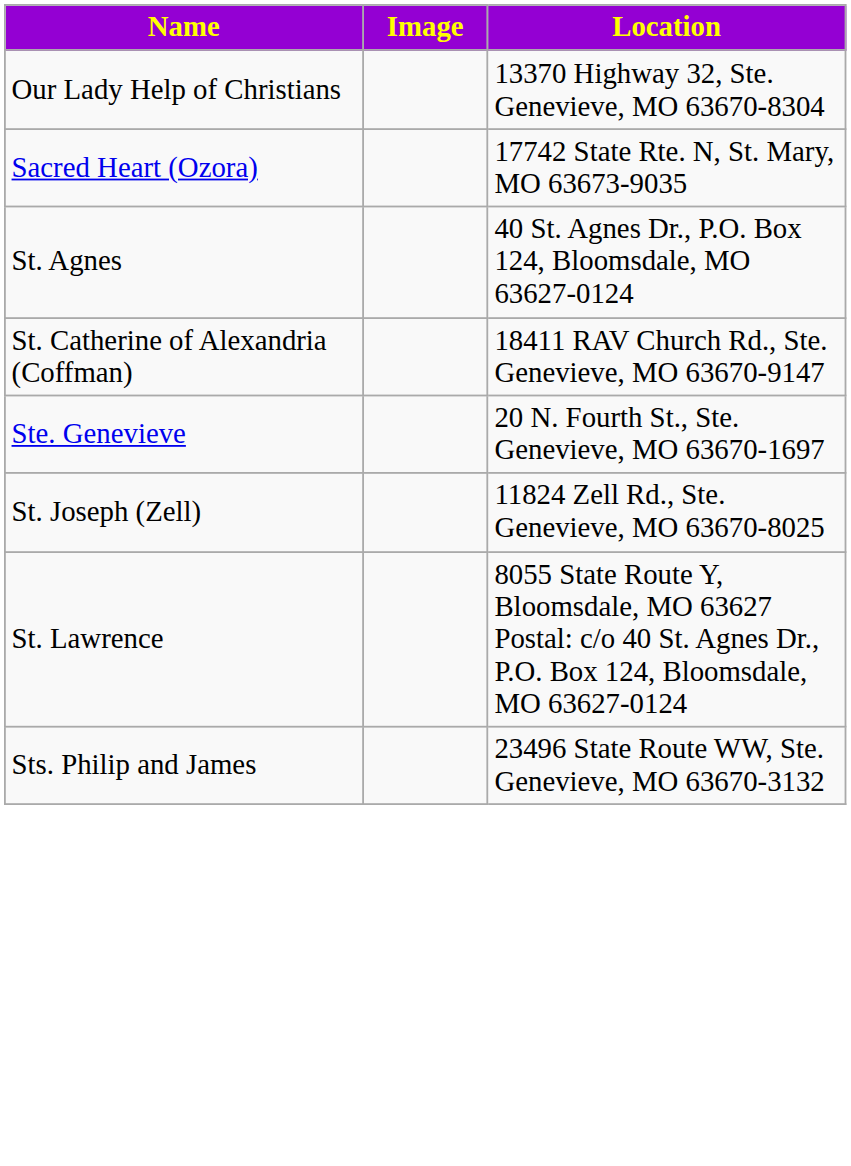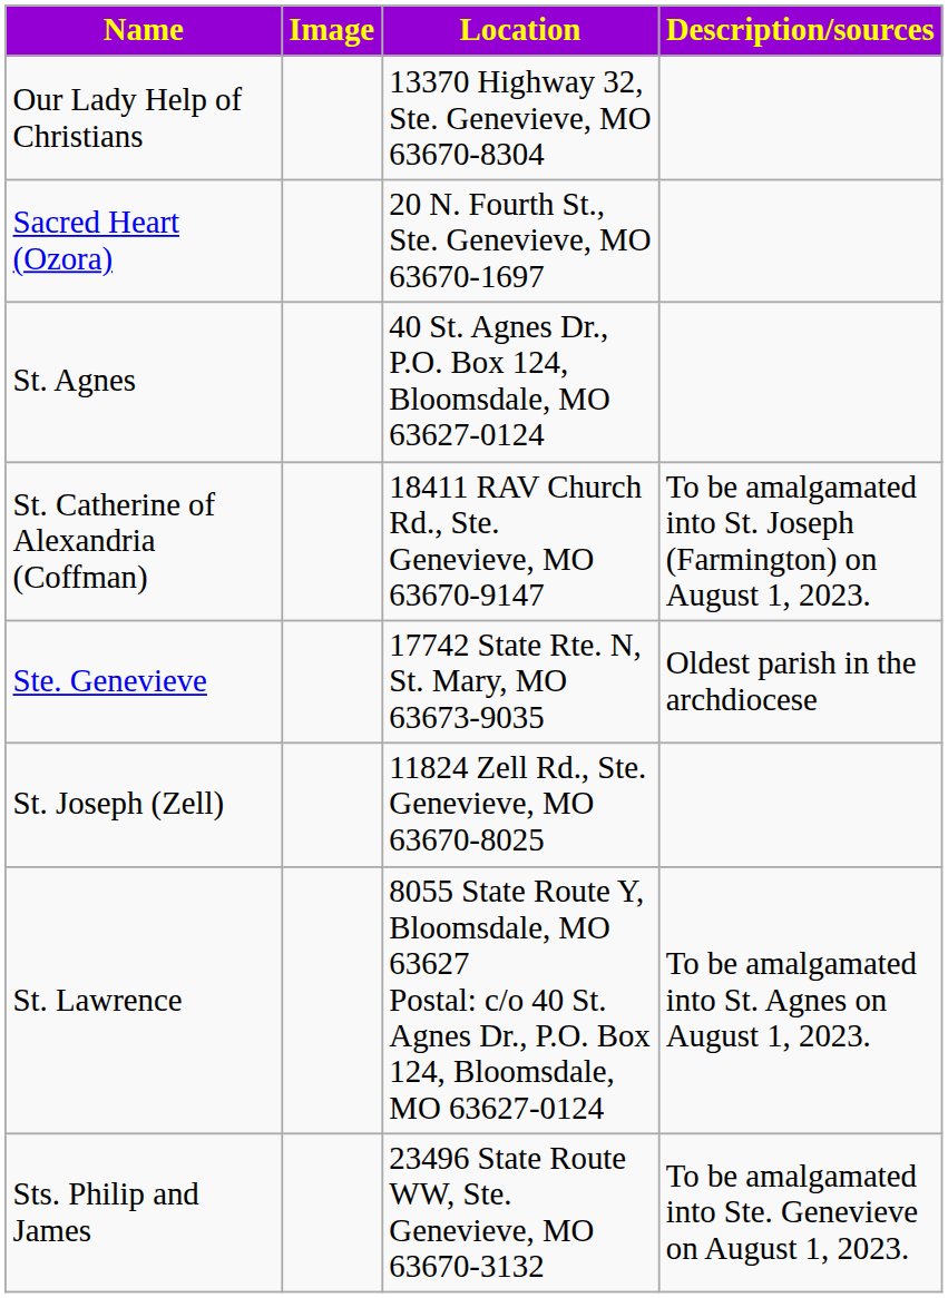+ column: Description/sources | To be amalgamated into St. Joseph (Farmington) on August 1, 2023. | Oldest parish in the archdiocese | To be amalgamated into St. Agnes on August 1, 2023. | To be amalgamated into Ste. Genevieve on August 1, 2023.
Sacred Heart (Ozora) | Location: 17742 State Rte. N, St. Mary, MO 63673-9035 -> 20 N. Fourth St., Ste. Genevieve, MO 63670-1697
Ste. Genevieve | Location: 20 N. Fourth St., Ste. Genevieve, MO 63670-1697 -> 17742 State Rte. N, St. Mary, MO 63673-9035
